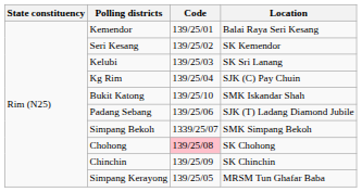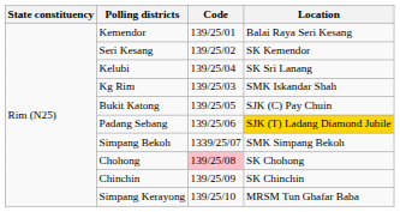Kelubi | Code: 139/25/03 -> 139/25/04
Kg Rim | Code: 139/25/04 -> 139/25/03
Kg Rim | Location: SJK (C) Pay Chuin -> SMK Iskandar Shah
Bukit Katong | Code: 139/25/10 -> 139/25/05
Bukit Katong | Location: SMK Iskandar Shah -> SJK (C) Pay Chuin
Padang Sebang | Location: no background -> gold background
Simpang Kerayong | Code: 139/25/05 -> 139/25/10
